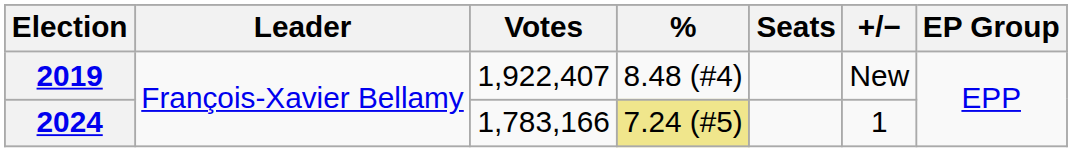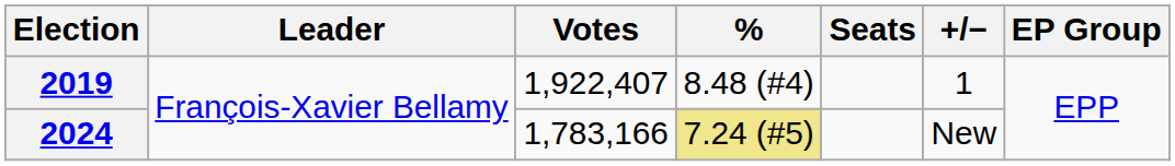2019 | +/−: New -> 1
2024 | +/−: 1 -> New
